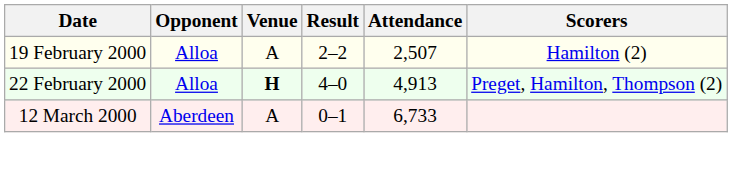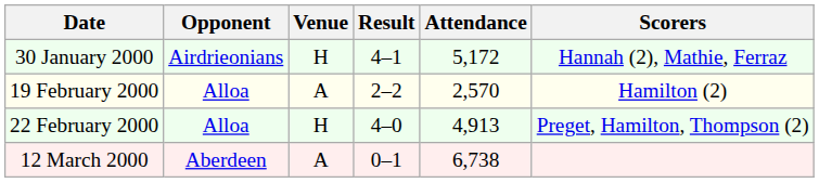+ row: 30 January 2000 | Airdrieonians | H | 4–1 | 5,172 | Hannah (2), Mathie, Ferraz
19 February 2000 | Attendance: 2,507 -> 2,570
22 February 2000 | Venue: bold -> normal
12 March 2000 | Attendance: 6,733 -> 6,738
